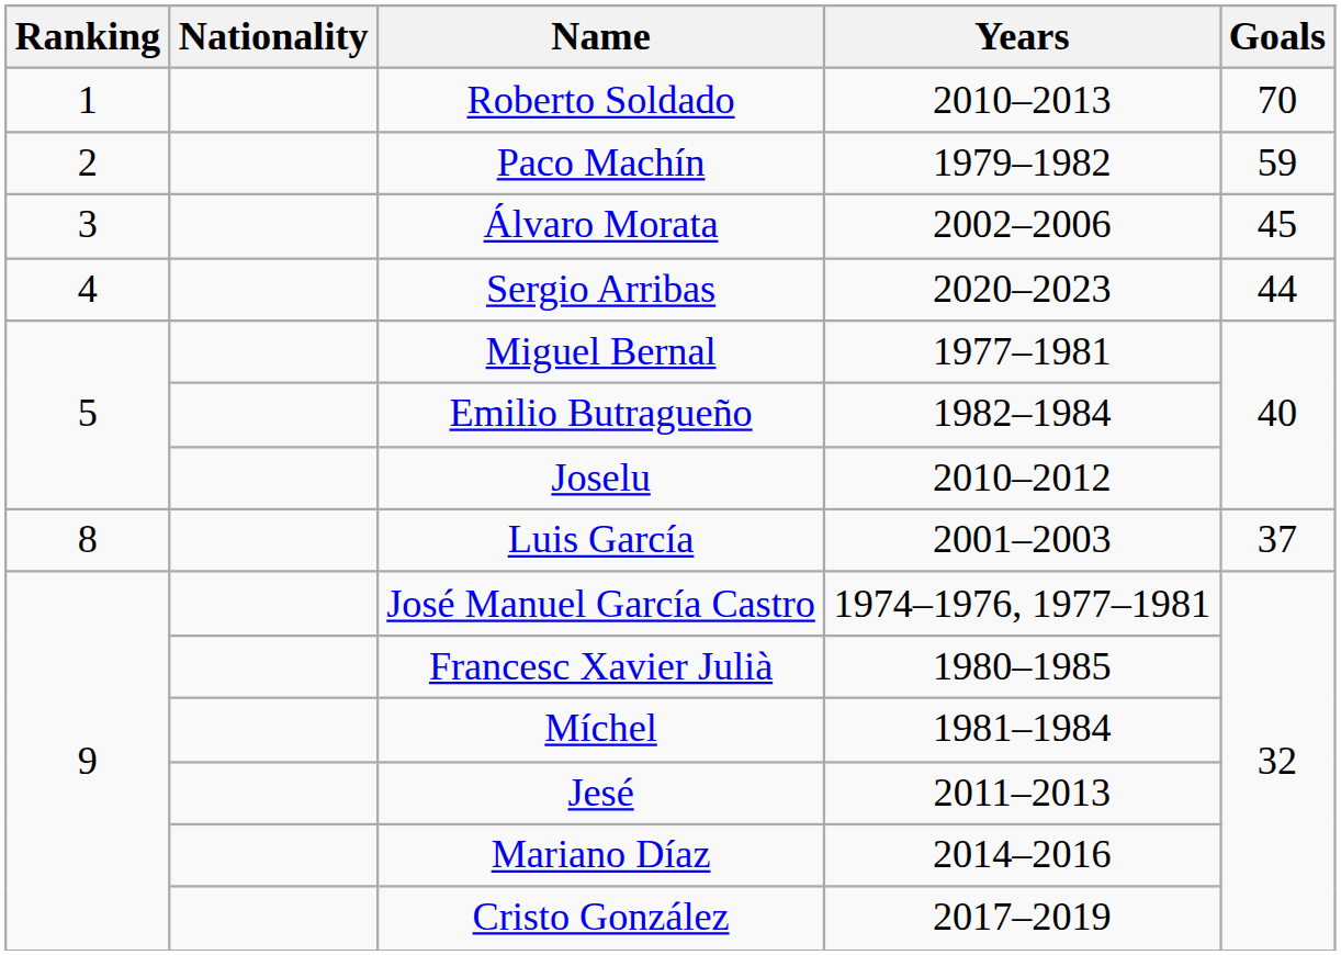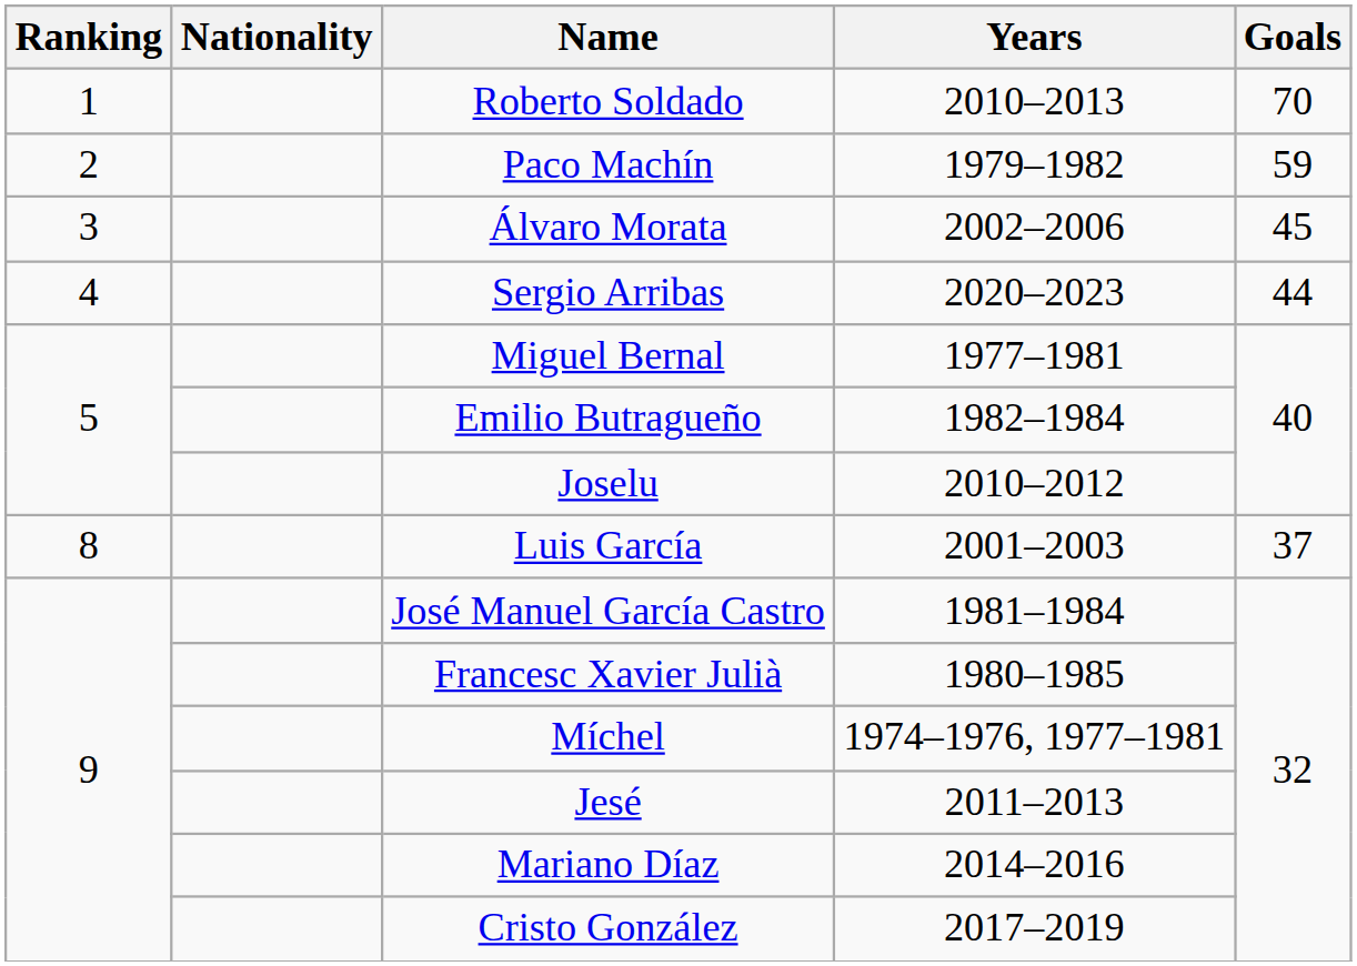José Manuel García Castro | Years: 1974–1976, 1977–1981 -> 1981–1984
Míchel | Years: 1981–1984 -> 1974–1976, 1977–1981
